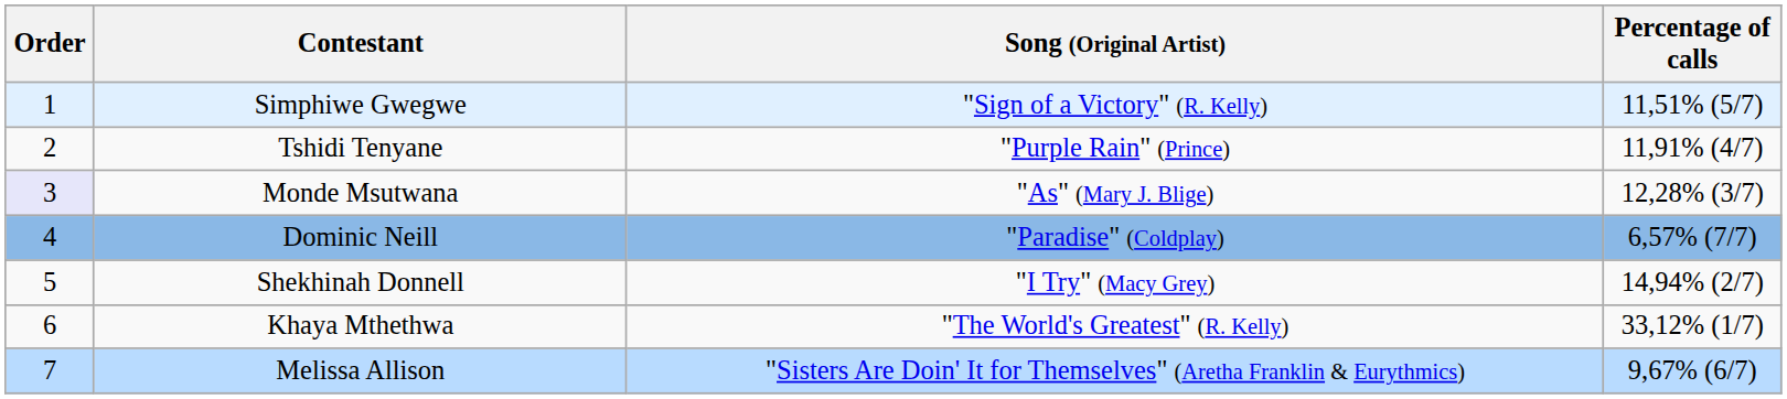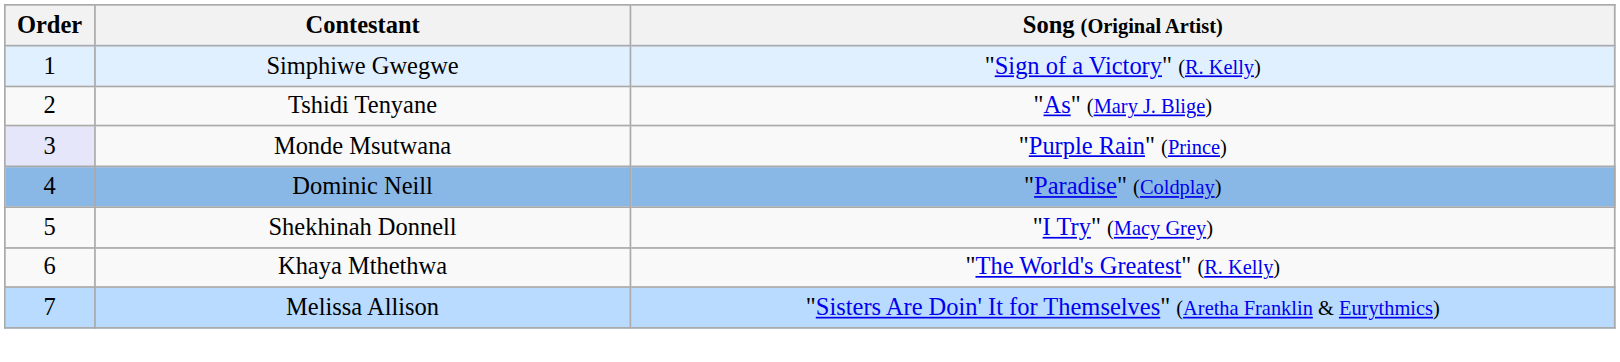- column: Percentage of calls | 11,51% (5/7) | 11,91% (4/7) | 12,28% (3/7) | 6,57% (7/7) | 14,94% (2/7) | 33,12% (1/7) | 9,67% (6/7)
Tshidi Tenyane | Song (Original Artist): "Purple Rain" (Prince) -> "As" (Mary J. Blige)
Monde Msutwana | Song (Original Artist): "As" (Mary J. Blige) -> "Purple Rain" (Prince)
